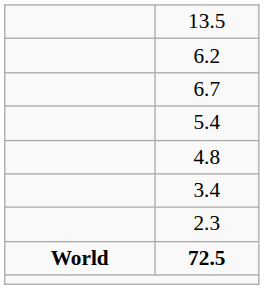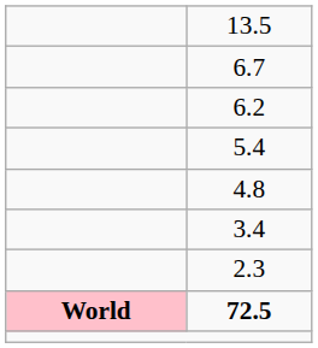rows swapped: 6.7 <-> 6.2
72.5 | column 1: no background -> pink background
